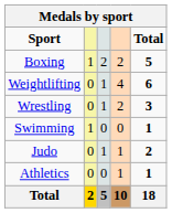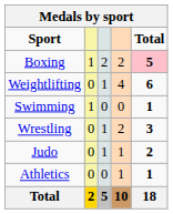Boxing | Total: no background -> pink background
rows swapped: Swimming <-> Wrestling
